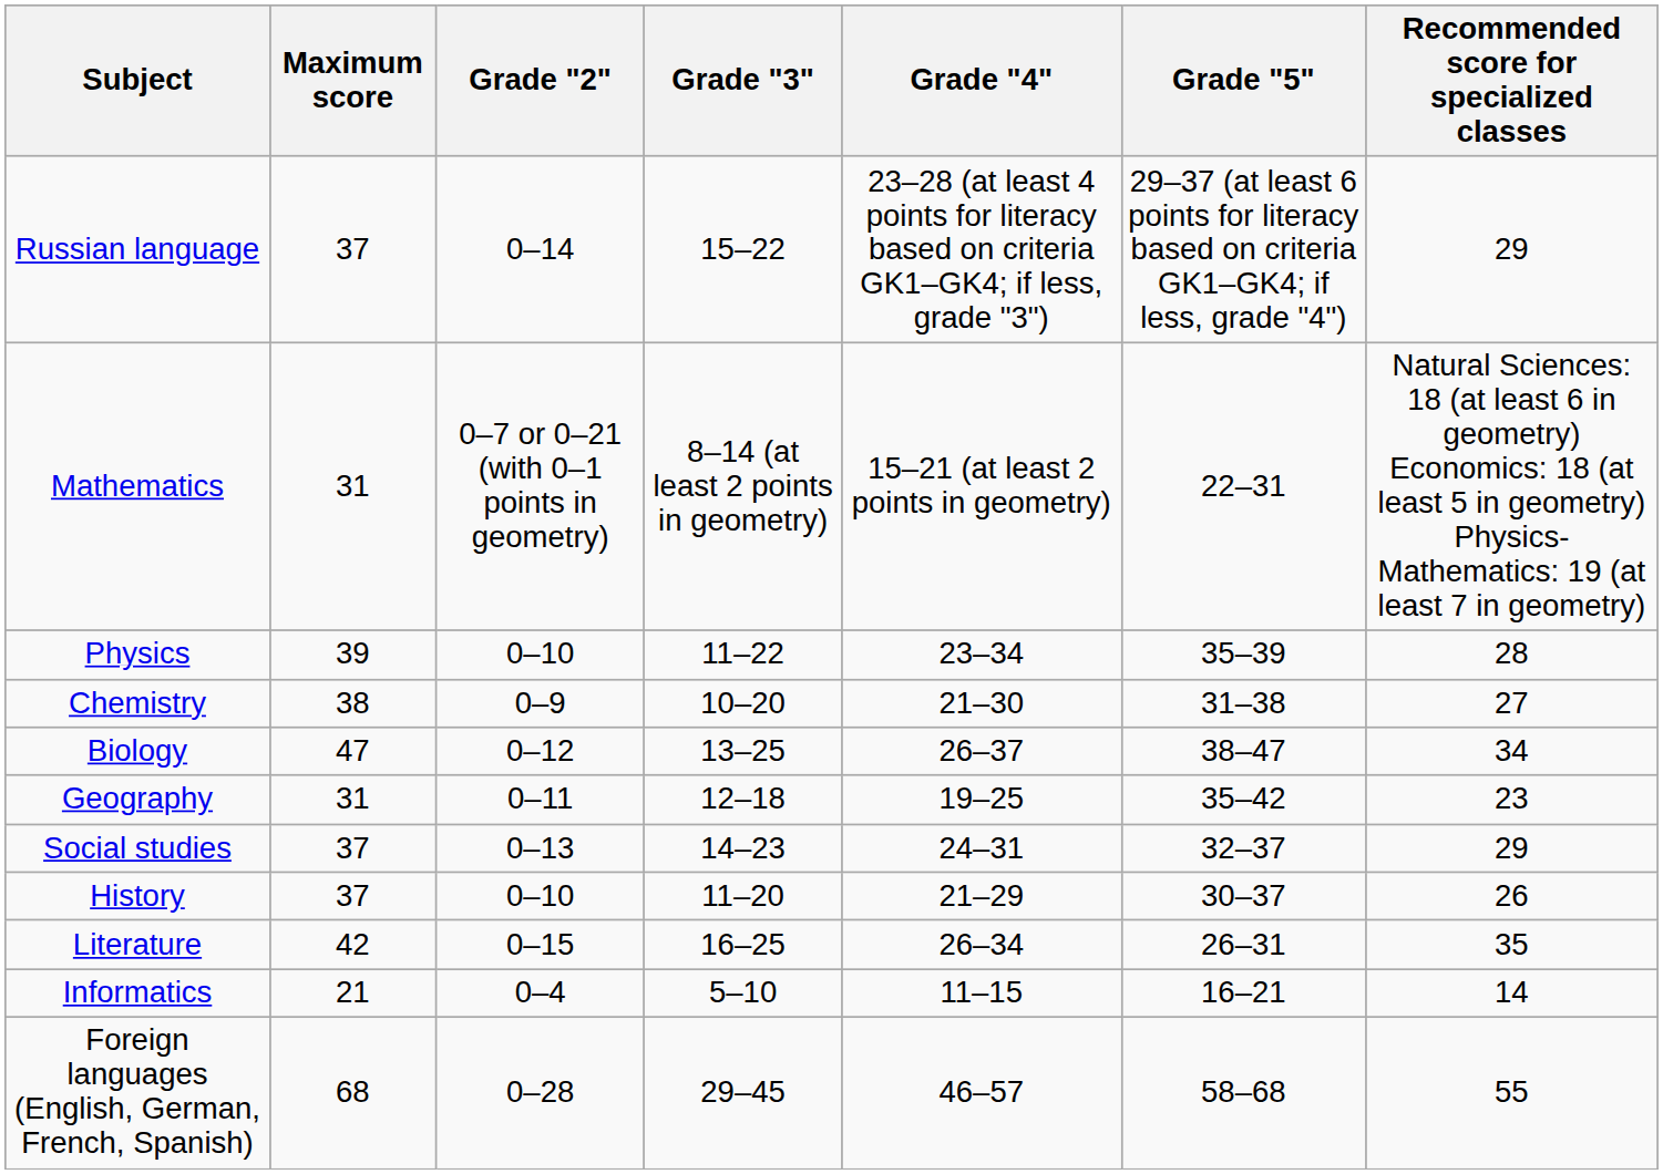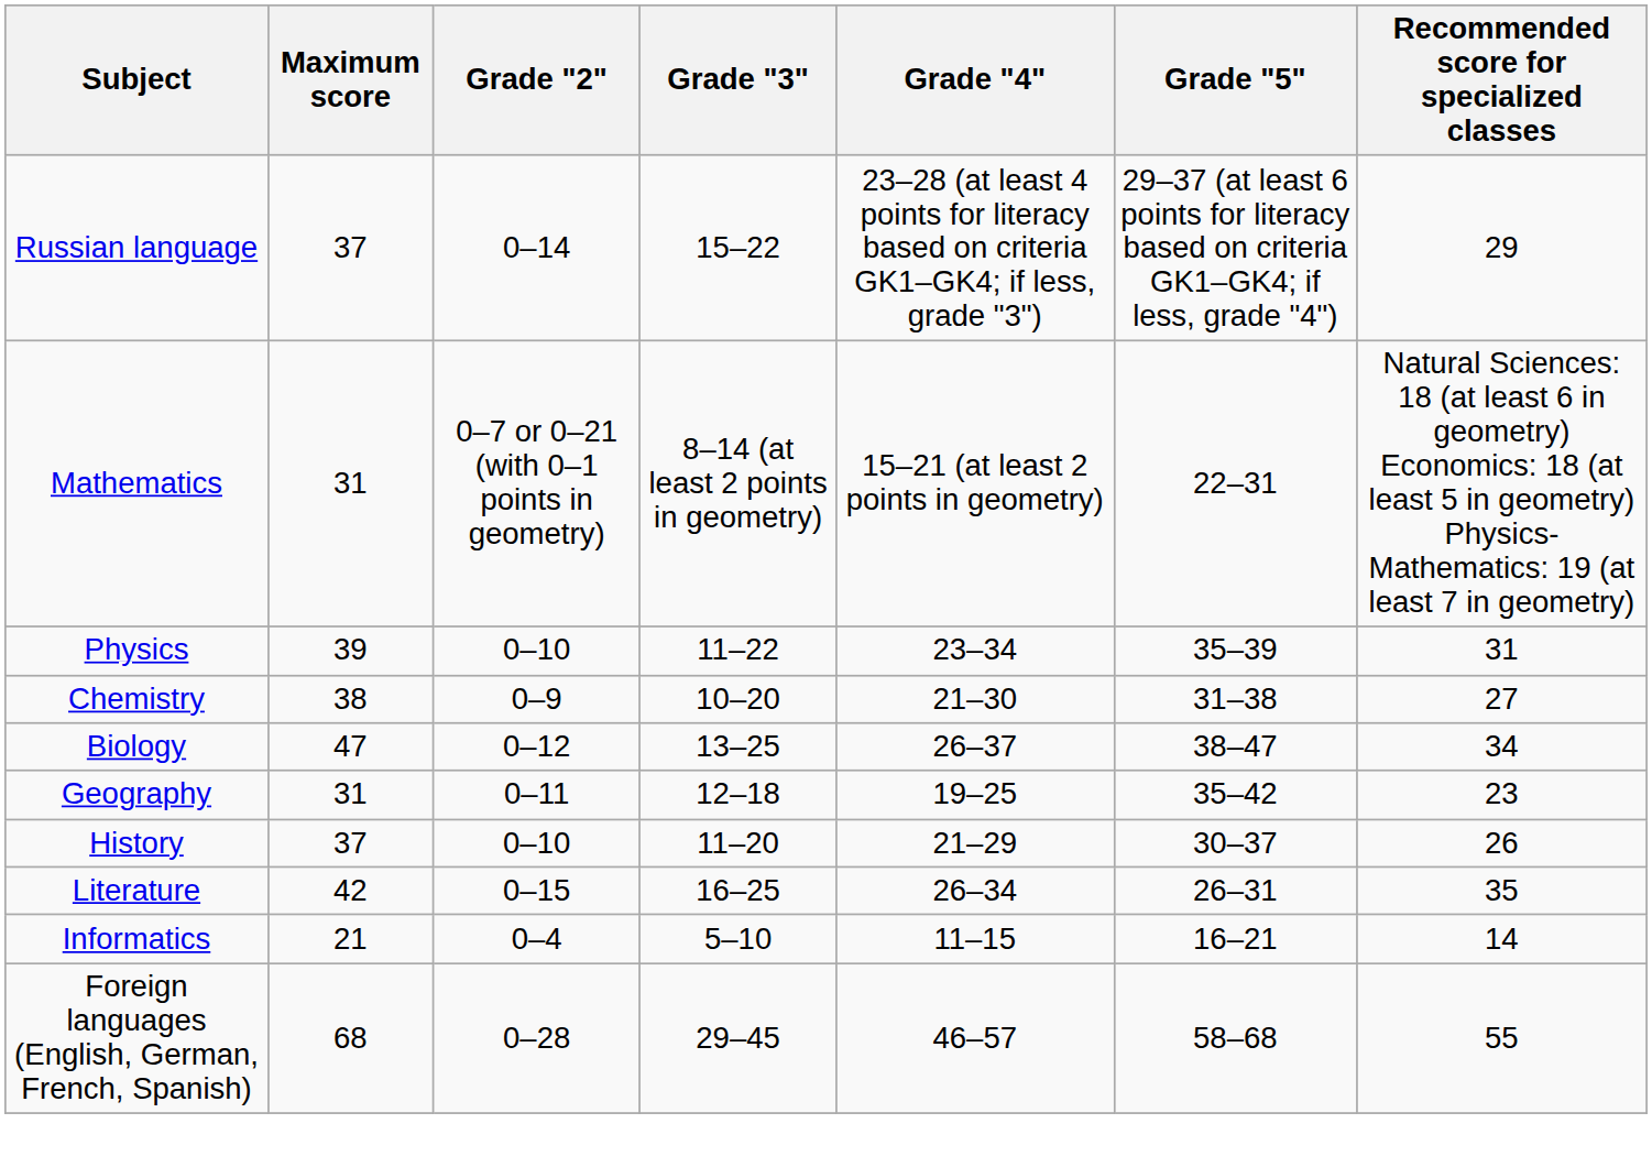Physics | Recommended score for specialized classes: 28 -> 31
- row: Social studies | 37 | 0–13 | 14–23 | 24–31 | 32–37 | 29
